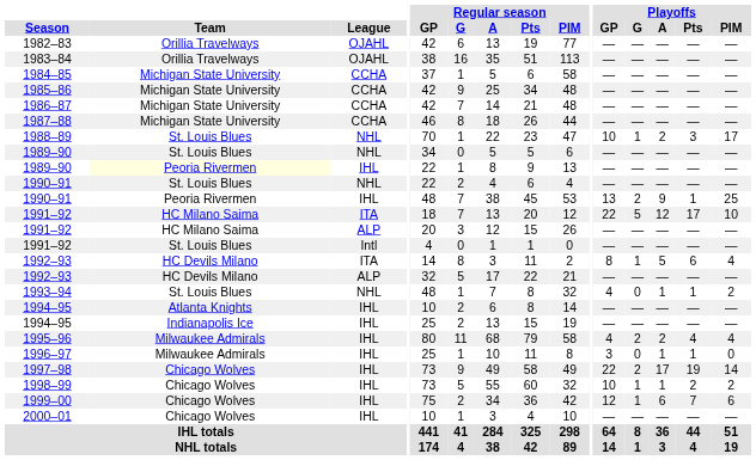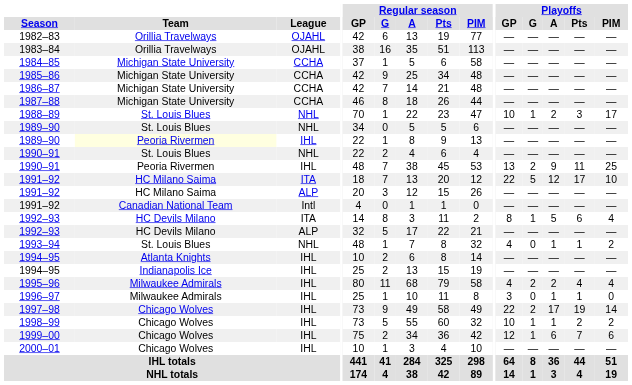1990–91 / IHL | Playoffs / Pts: 1 -> 11
1991–92 / Intl | Team: St. Louis Blues -> Canadian National Team
